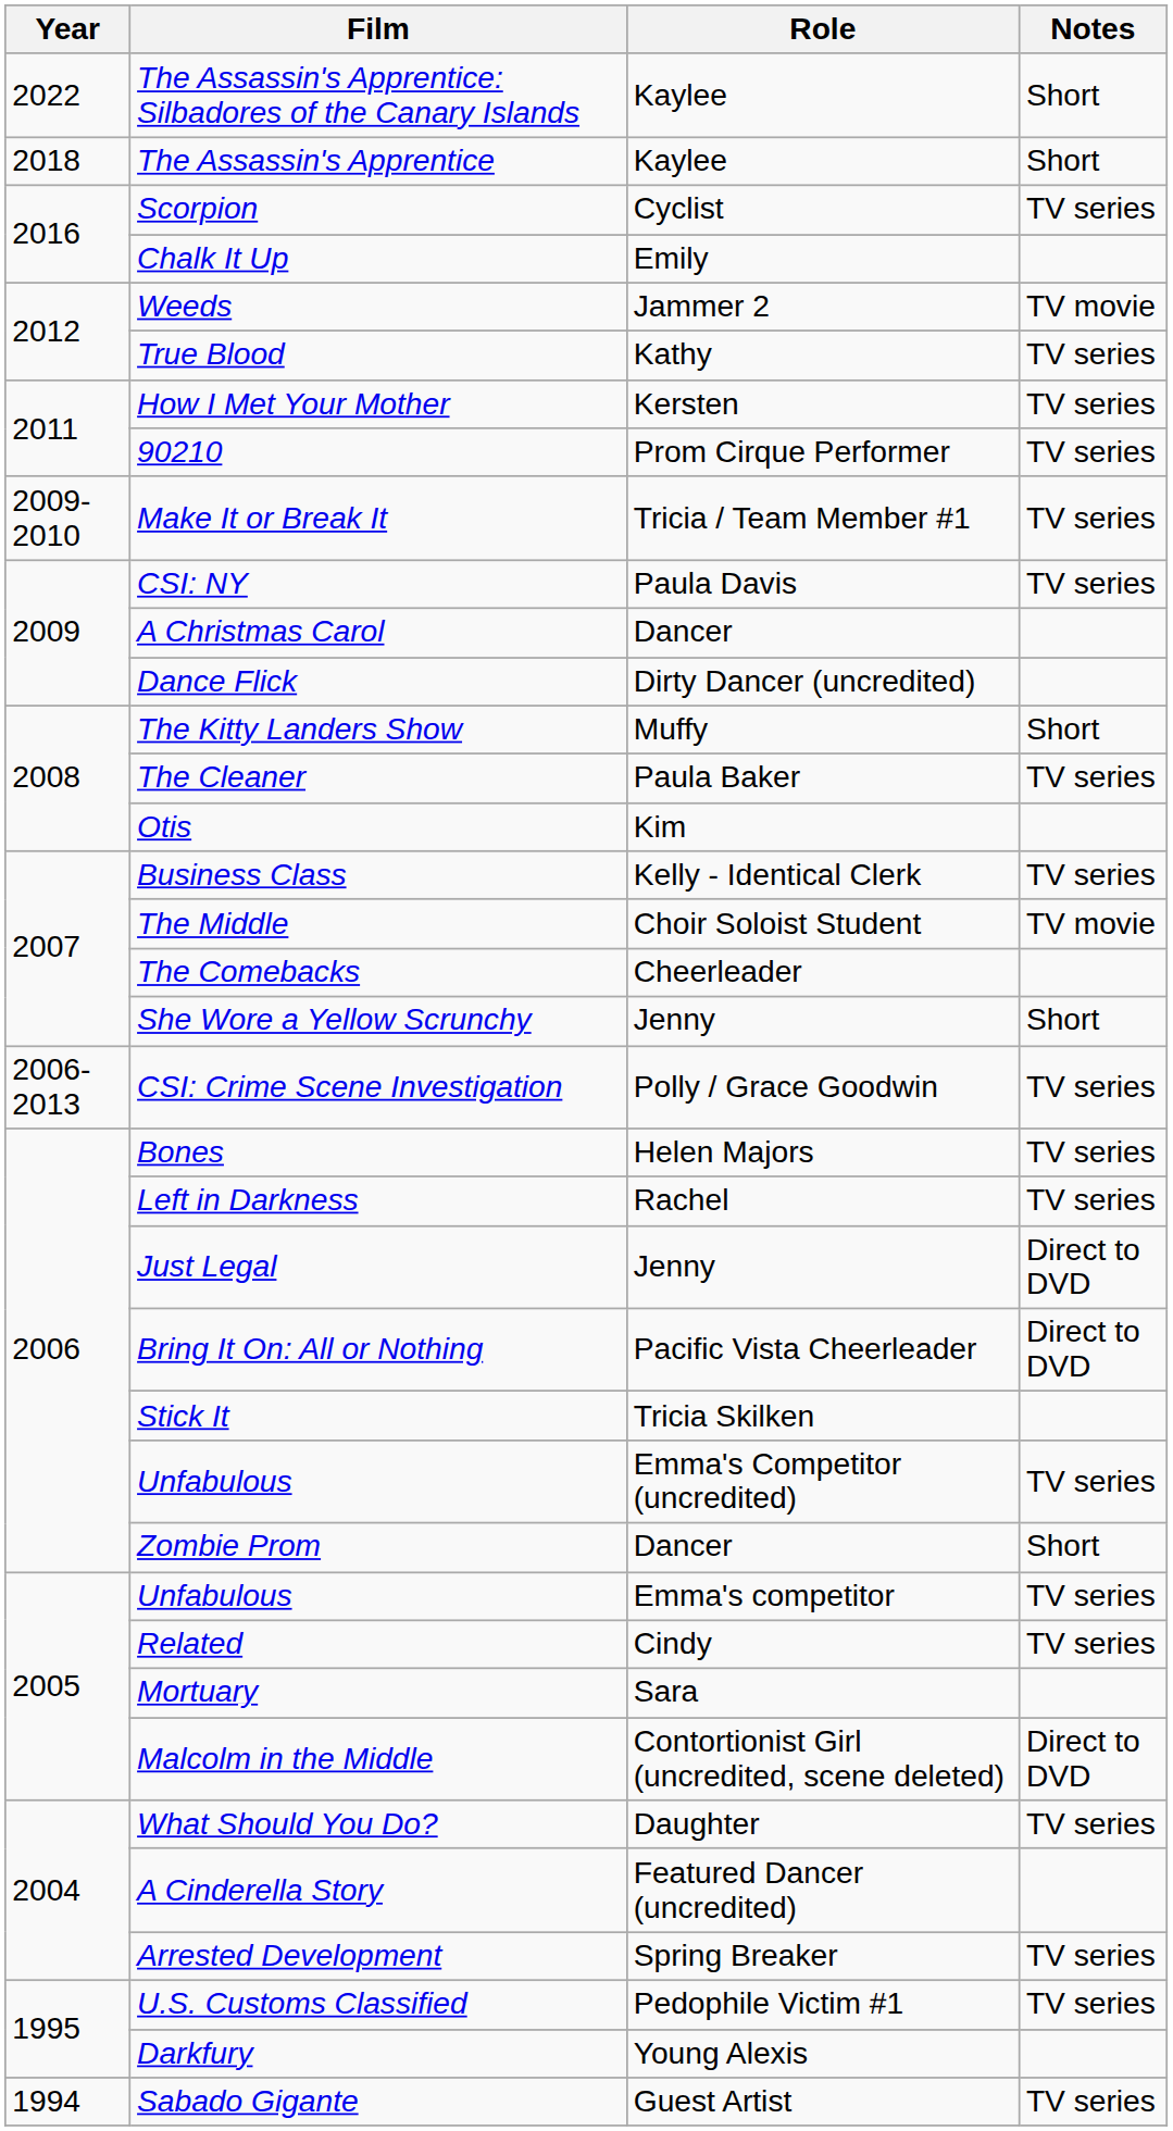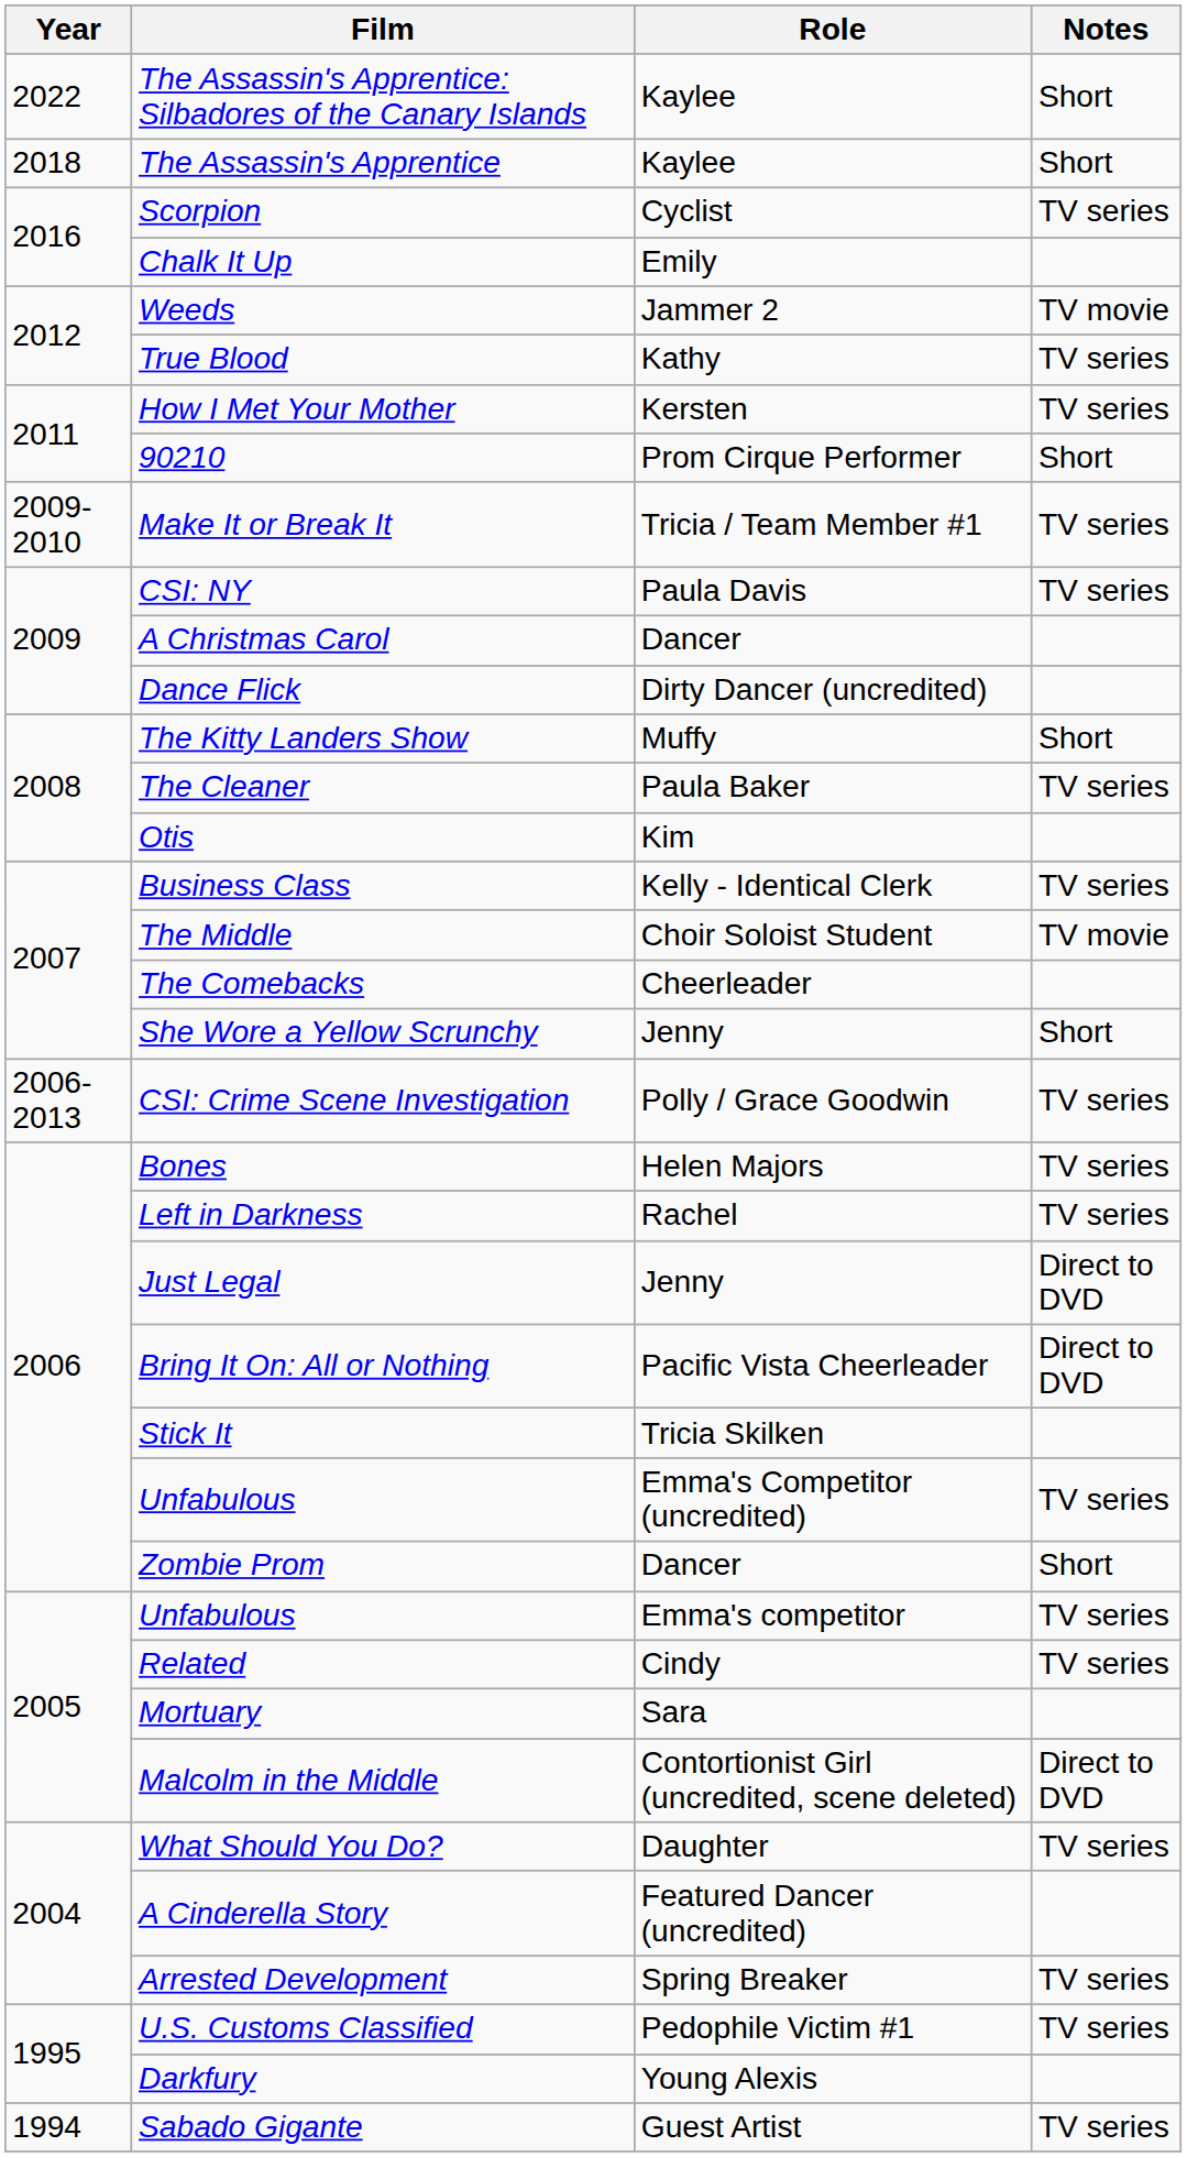90210 | Notes: TV series -> Short
